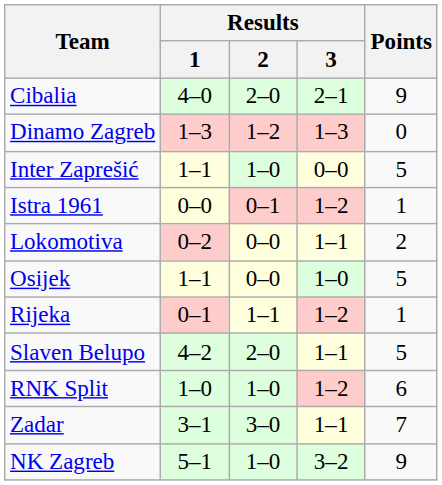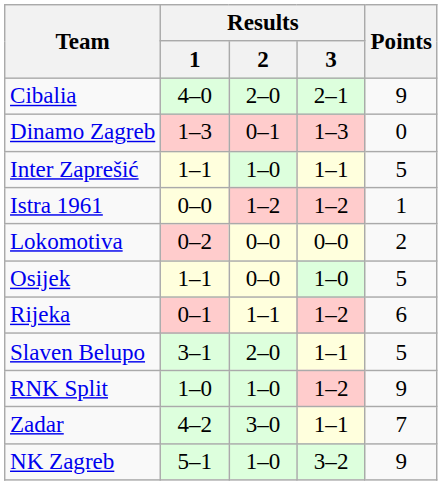Dinamo Zagreb | Results / 2: 1–2 -> 0–1
Inter Zaprešić | Results / 3: 0–0 -> 1–1
Istra 1961 | Results / 2: 0–1 -> 1–2
Lokomotiva | Results / 3: 1–1 -> 0–0
Rijeka | Points: 1 -> 6
Slaven Belupo | Results / 1: 4–2 -> 3–1
RNK Split | Points: 6 -> 9
Zadar | Results / 1: 3–1 -> 4–2
